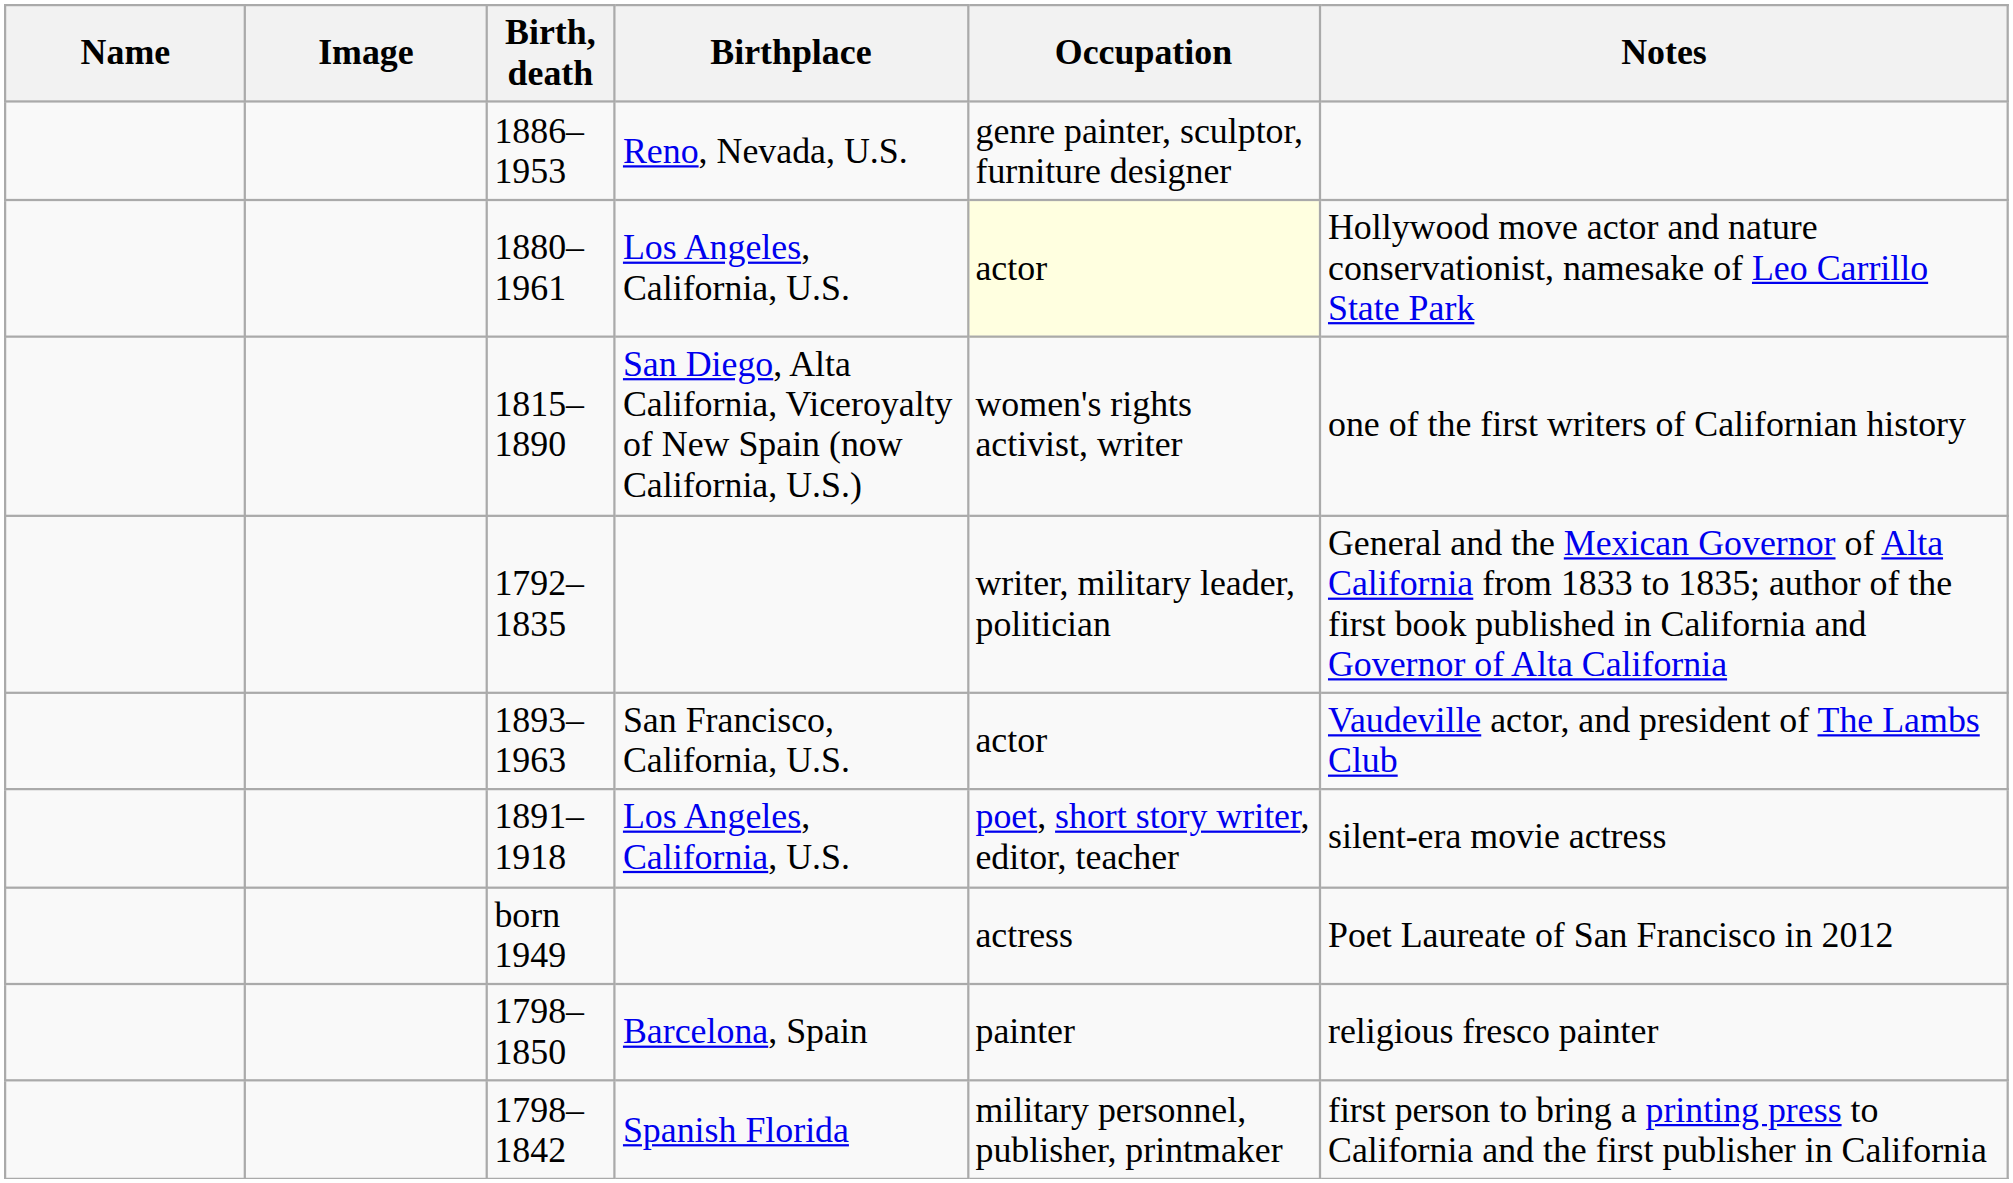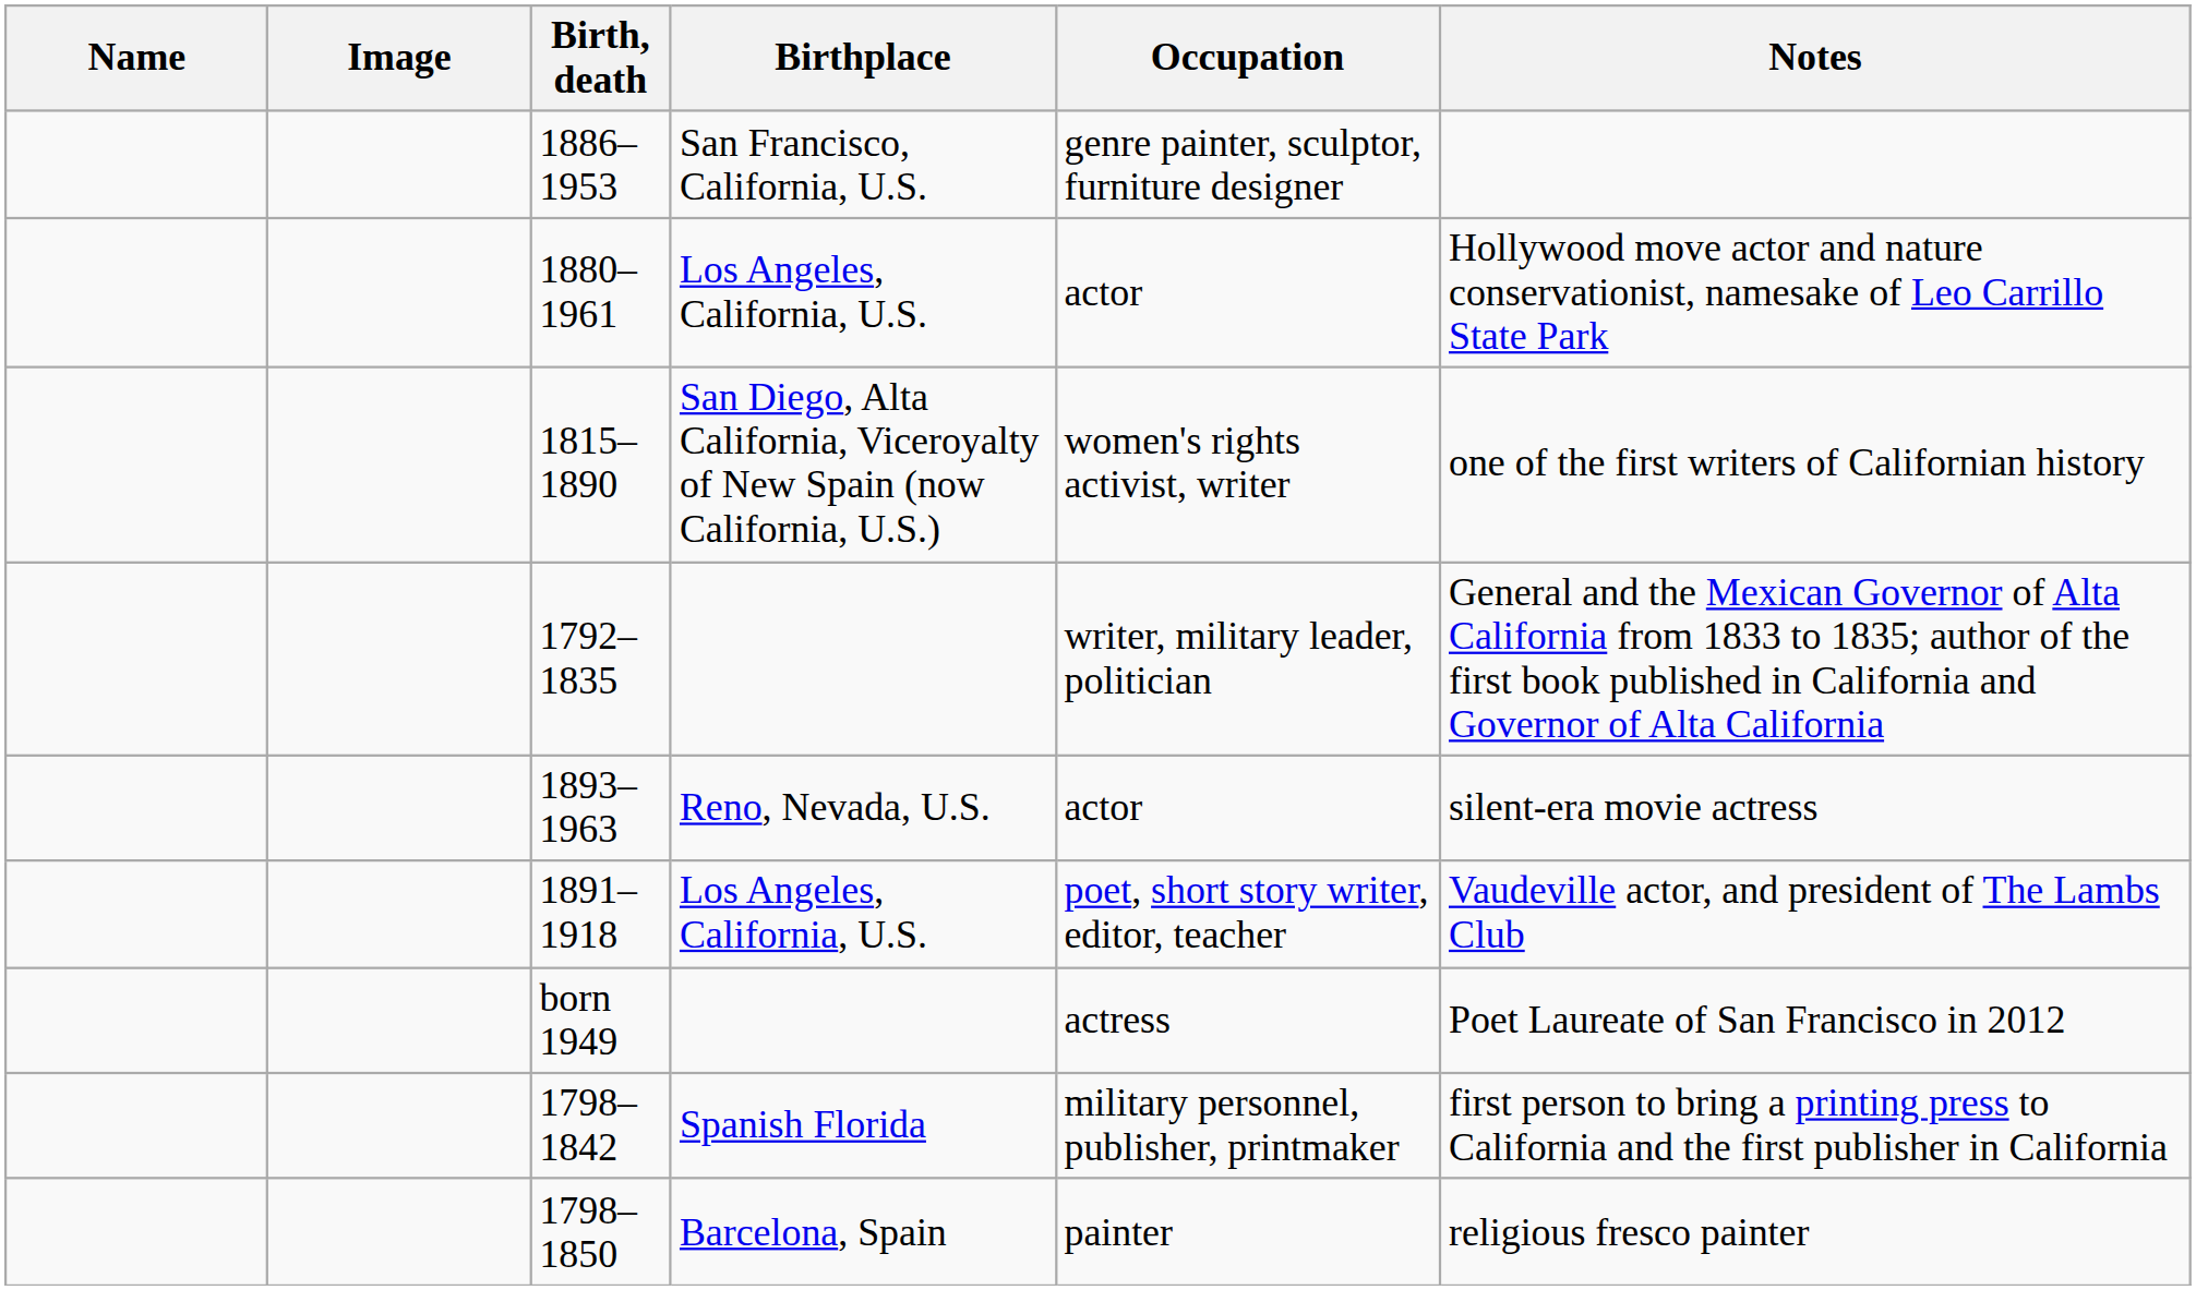1886–1953 | Birthplace: Reno, Nevada, U.S. -> San Francisco, California, U.S.
1880–1961 | Occupation: lightyellow background -> no background
1893–1963 | Birthplace: San Francisco, California, U.S. -> Reno, Nevada, U.S.
1893–1963 | Notes: Vaudeville actor, and president of The Lambs Club -> silent-era movie actress
1891–1918 | Notes: silent-era movie actress -> Vaudeville actor, and president of The Lambs Club
rows swapped: 1798–1850 <-> 1798–1842
